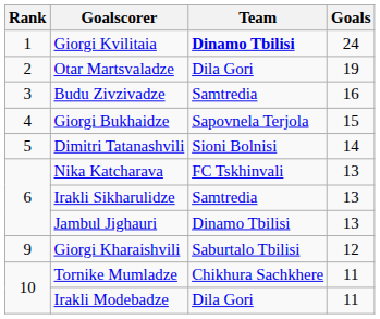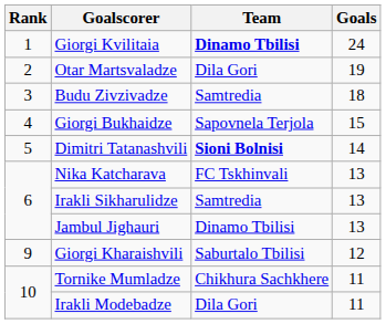Budu Zivzivadze | Goals: 16 -> 18
Dimitri Tatanashvili | Team: normal -> bold
